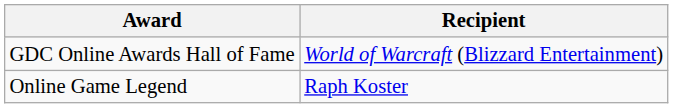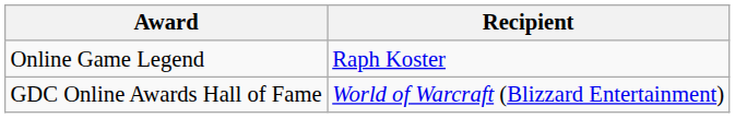rows swapped: Online Game Legend <-> GDC Online Awards Hall of Fame
